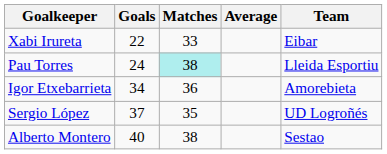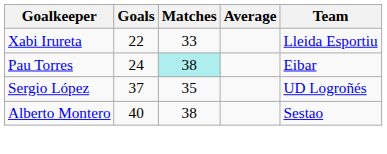Xabi Irureta | Team: Eibar -> Lleida Esportiu
Pau Torres | Team: Lleida Esportiu -> Eibar
- row: Igor Etxebarrieta | 34 | 36 | Amorebieta
